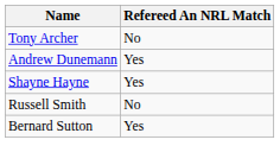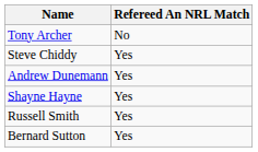+ row: Steve Chiddy | Yes
Russell Smith | Refereed An NRL Match: No -> Yes
